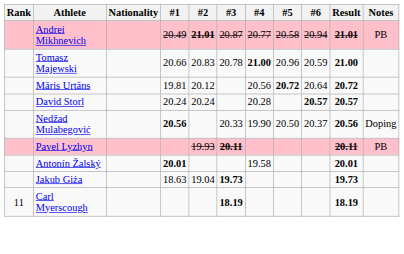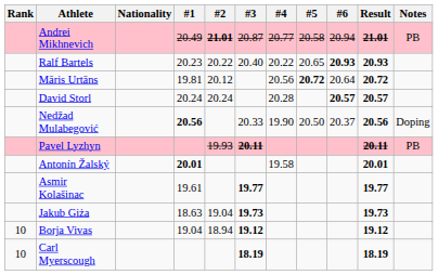- row: Tomasz Majewski | 20.66 | 20.83 | 20.78 | 21.00 | 20.96 | 20.59 | 21.00
+ row: Ralf Bartels | 20.23 | 20.22 | 20.40 | 20.22 | 20.65 | 20.93 | 20.93
+ row: Asmir Kolašinac | 19.61 | 19.77 | 19.77
+ row: 10 | Borja Vivas | 19.04 | 18.94 | 19.12 | 19.12
Carl Myerscough | Rank: 11 -> 10
